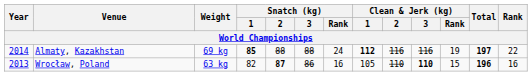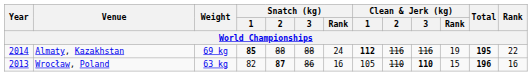Almaty, Kazakhstan | Total: 197 -> 195
